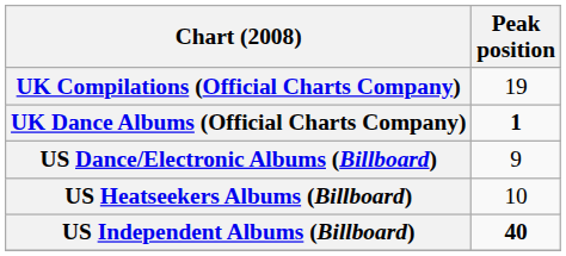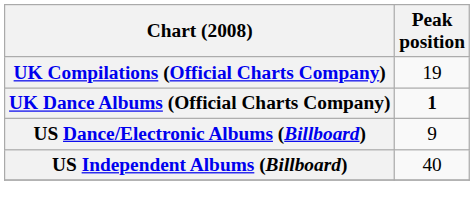- row: US Heatseekers Albums (Billboard) | 10
US Independent Albums (Billboard) | Peak position: bold -> normal
